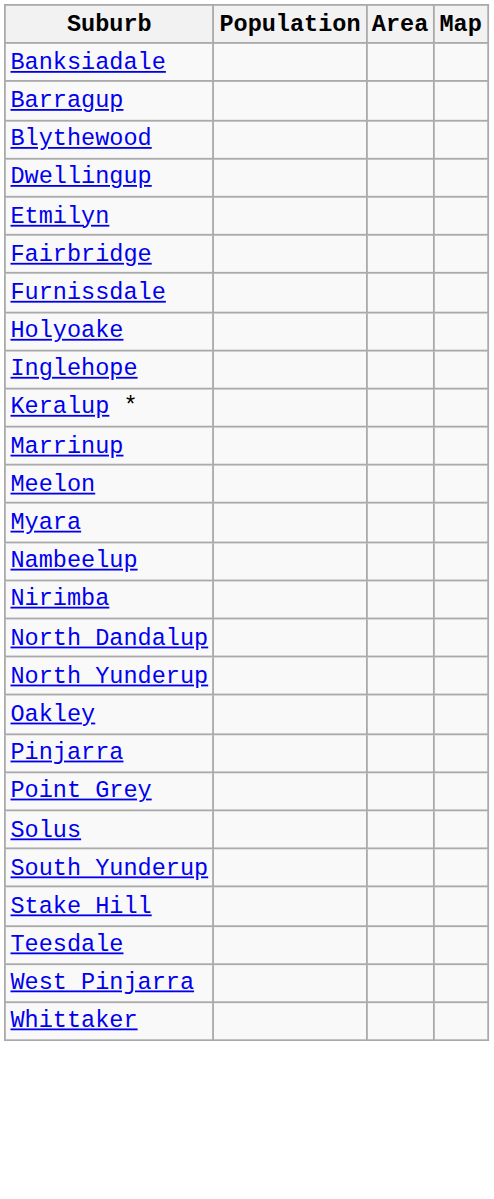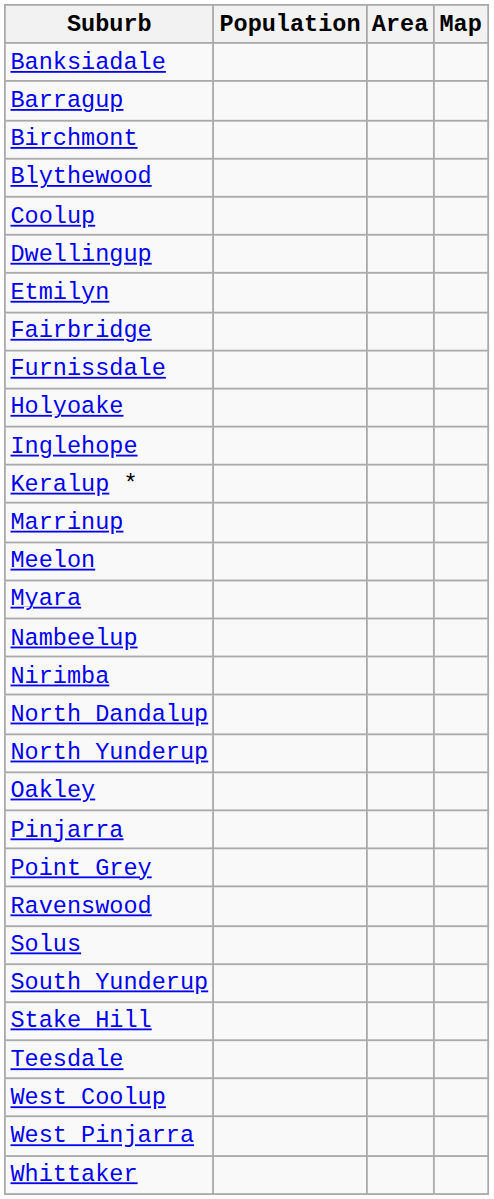+ row: Birchmont
+ row: Coolup
+ row: Ravenswood
+ row: West Coolup
